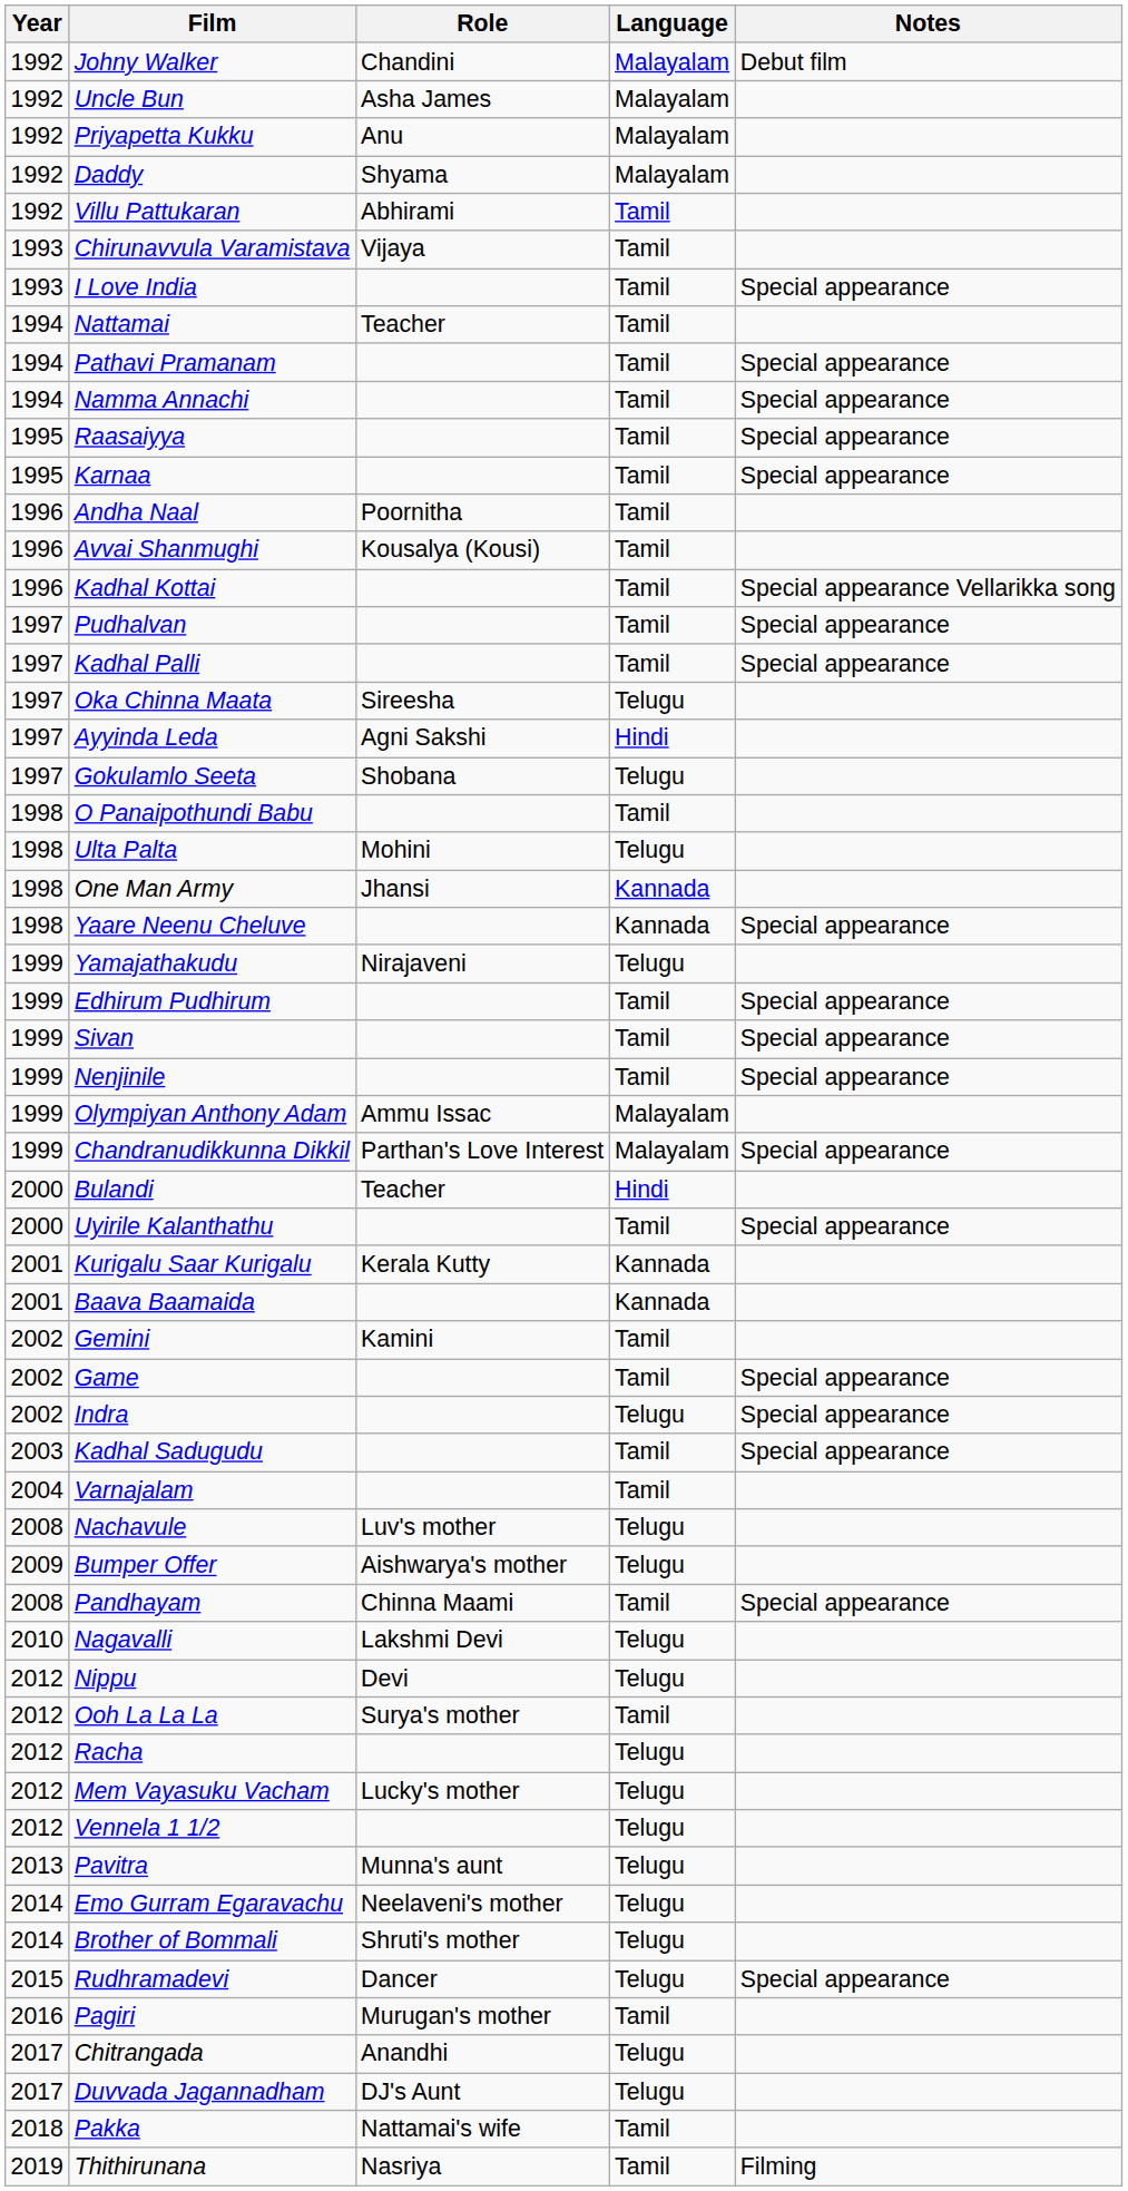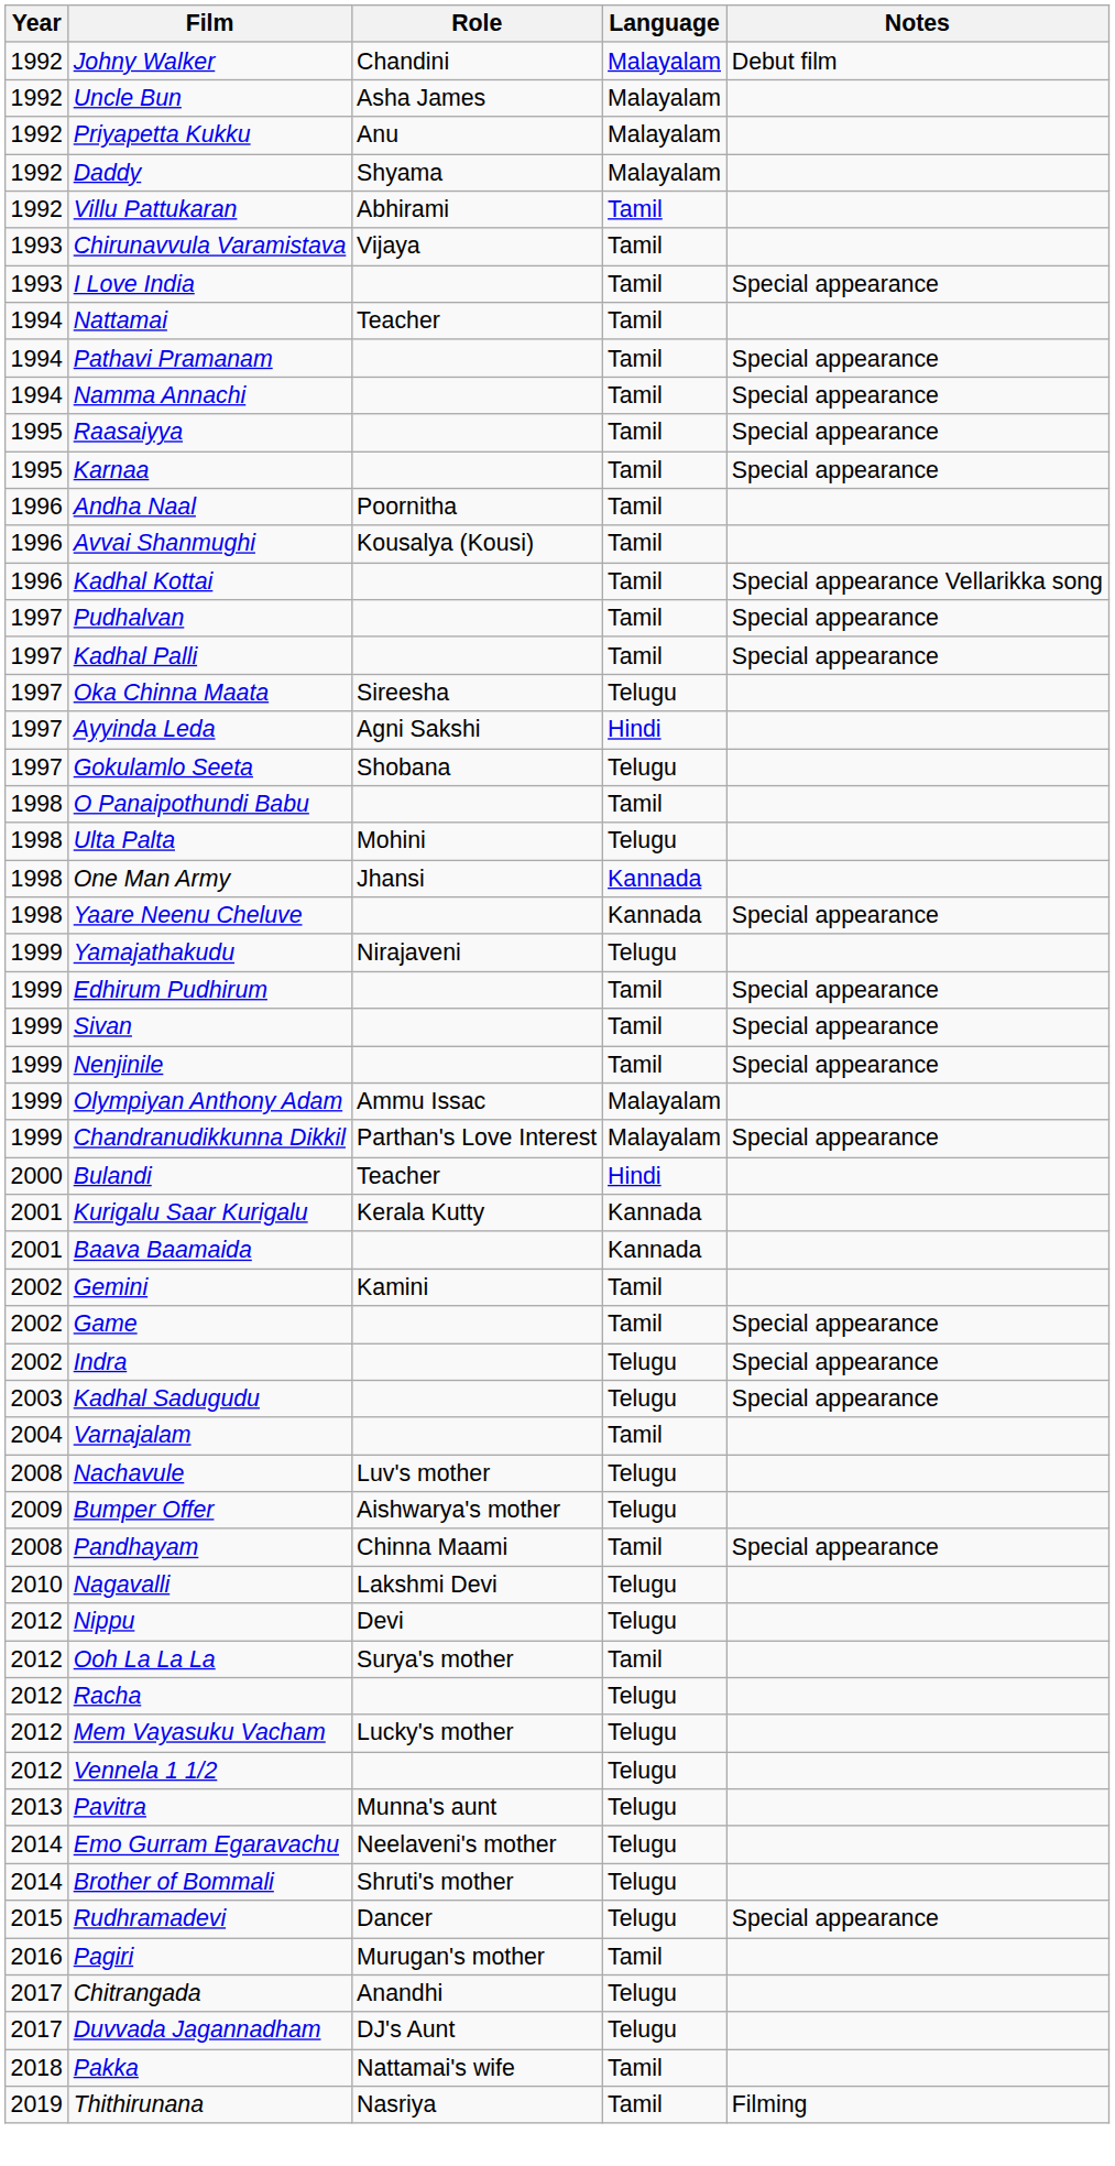- row: 2000 | Uyirile Kalanthathu | Tamil | Special appearance
Kadhal Sadugudu | Language: Tamil -> Telugu
